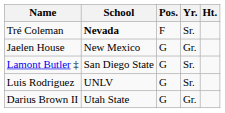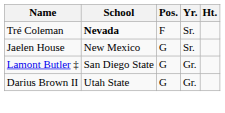Jaelen House | Yr.: Gr. -> Sr.
Lamont Butler ‡ | Yr.: Sr. -> Gr.
- row: Luis Rodriguez | UNLV | G | Sr.
